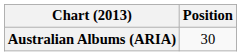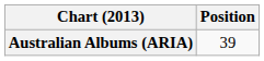Australian Albums (ARIA) | Position: 30 -> 39
